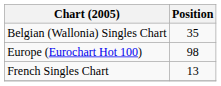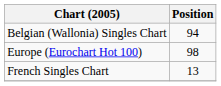Belgian (Wallonia) Singles Chart | Position: 35 -> 94
